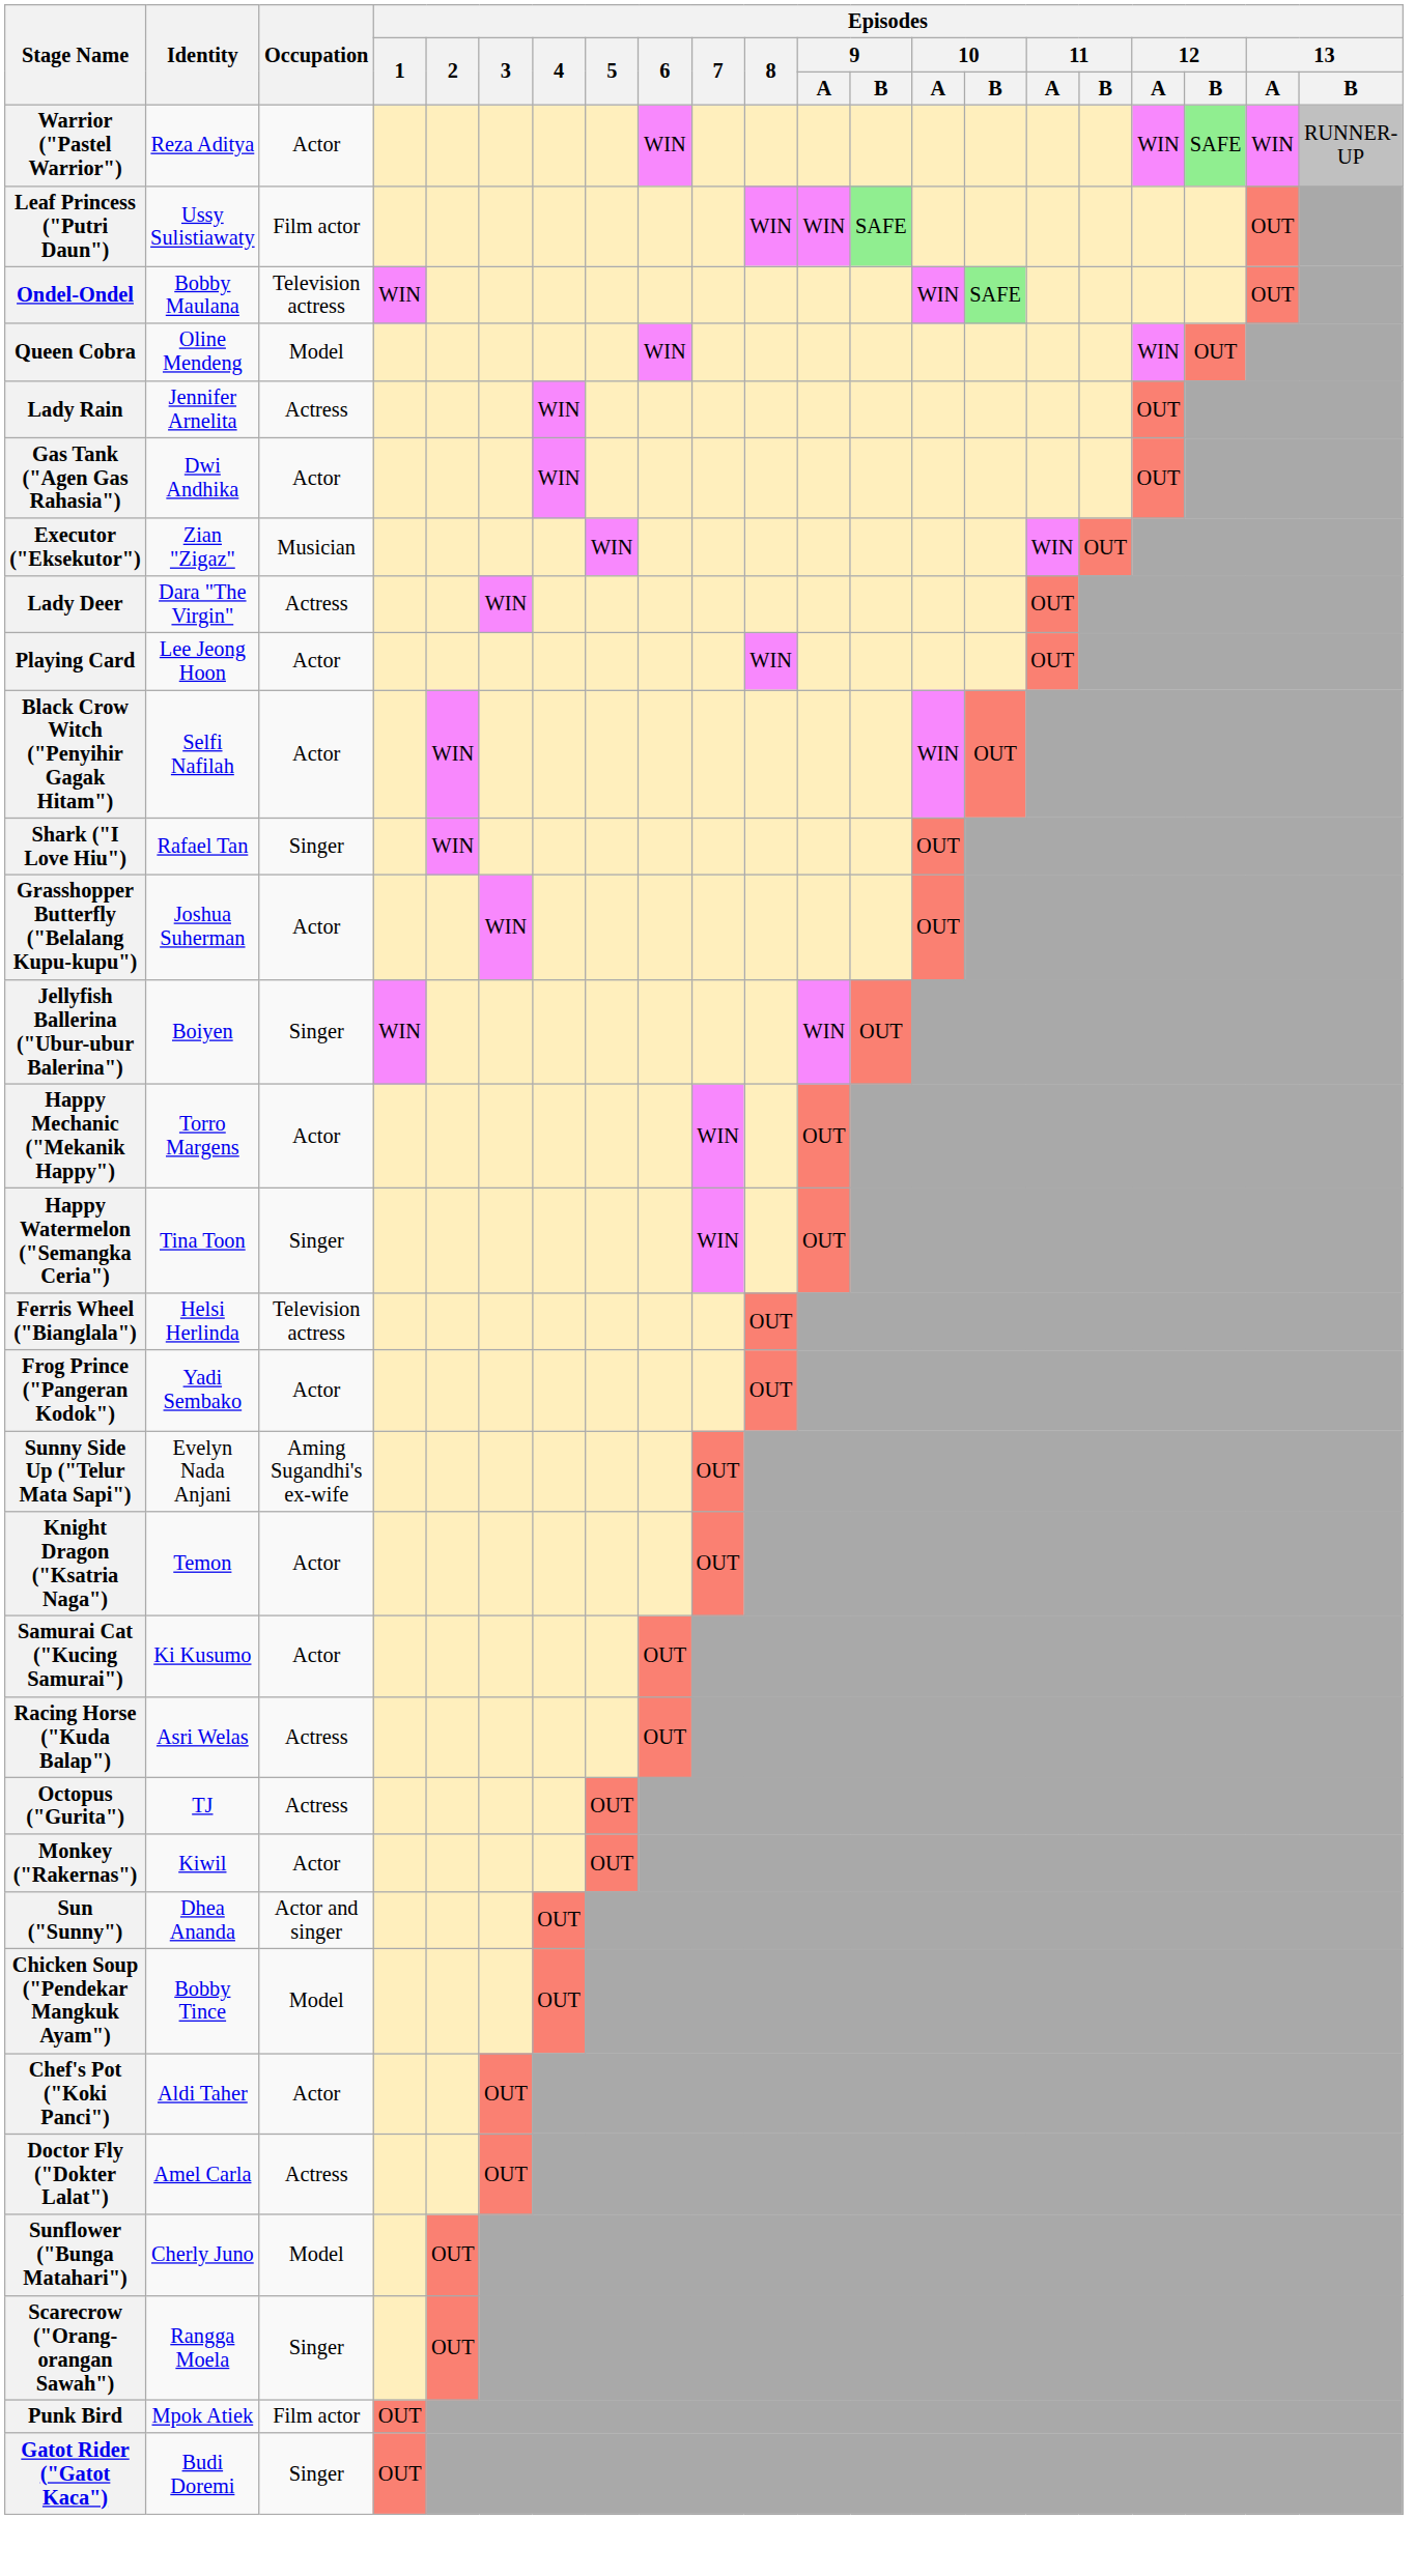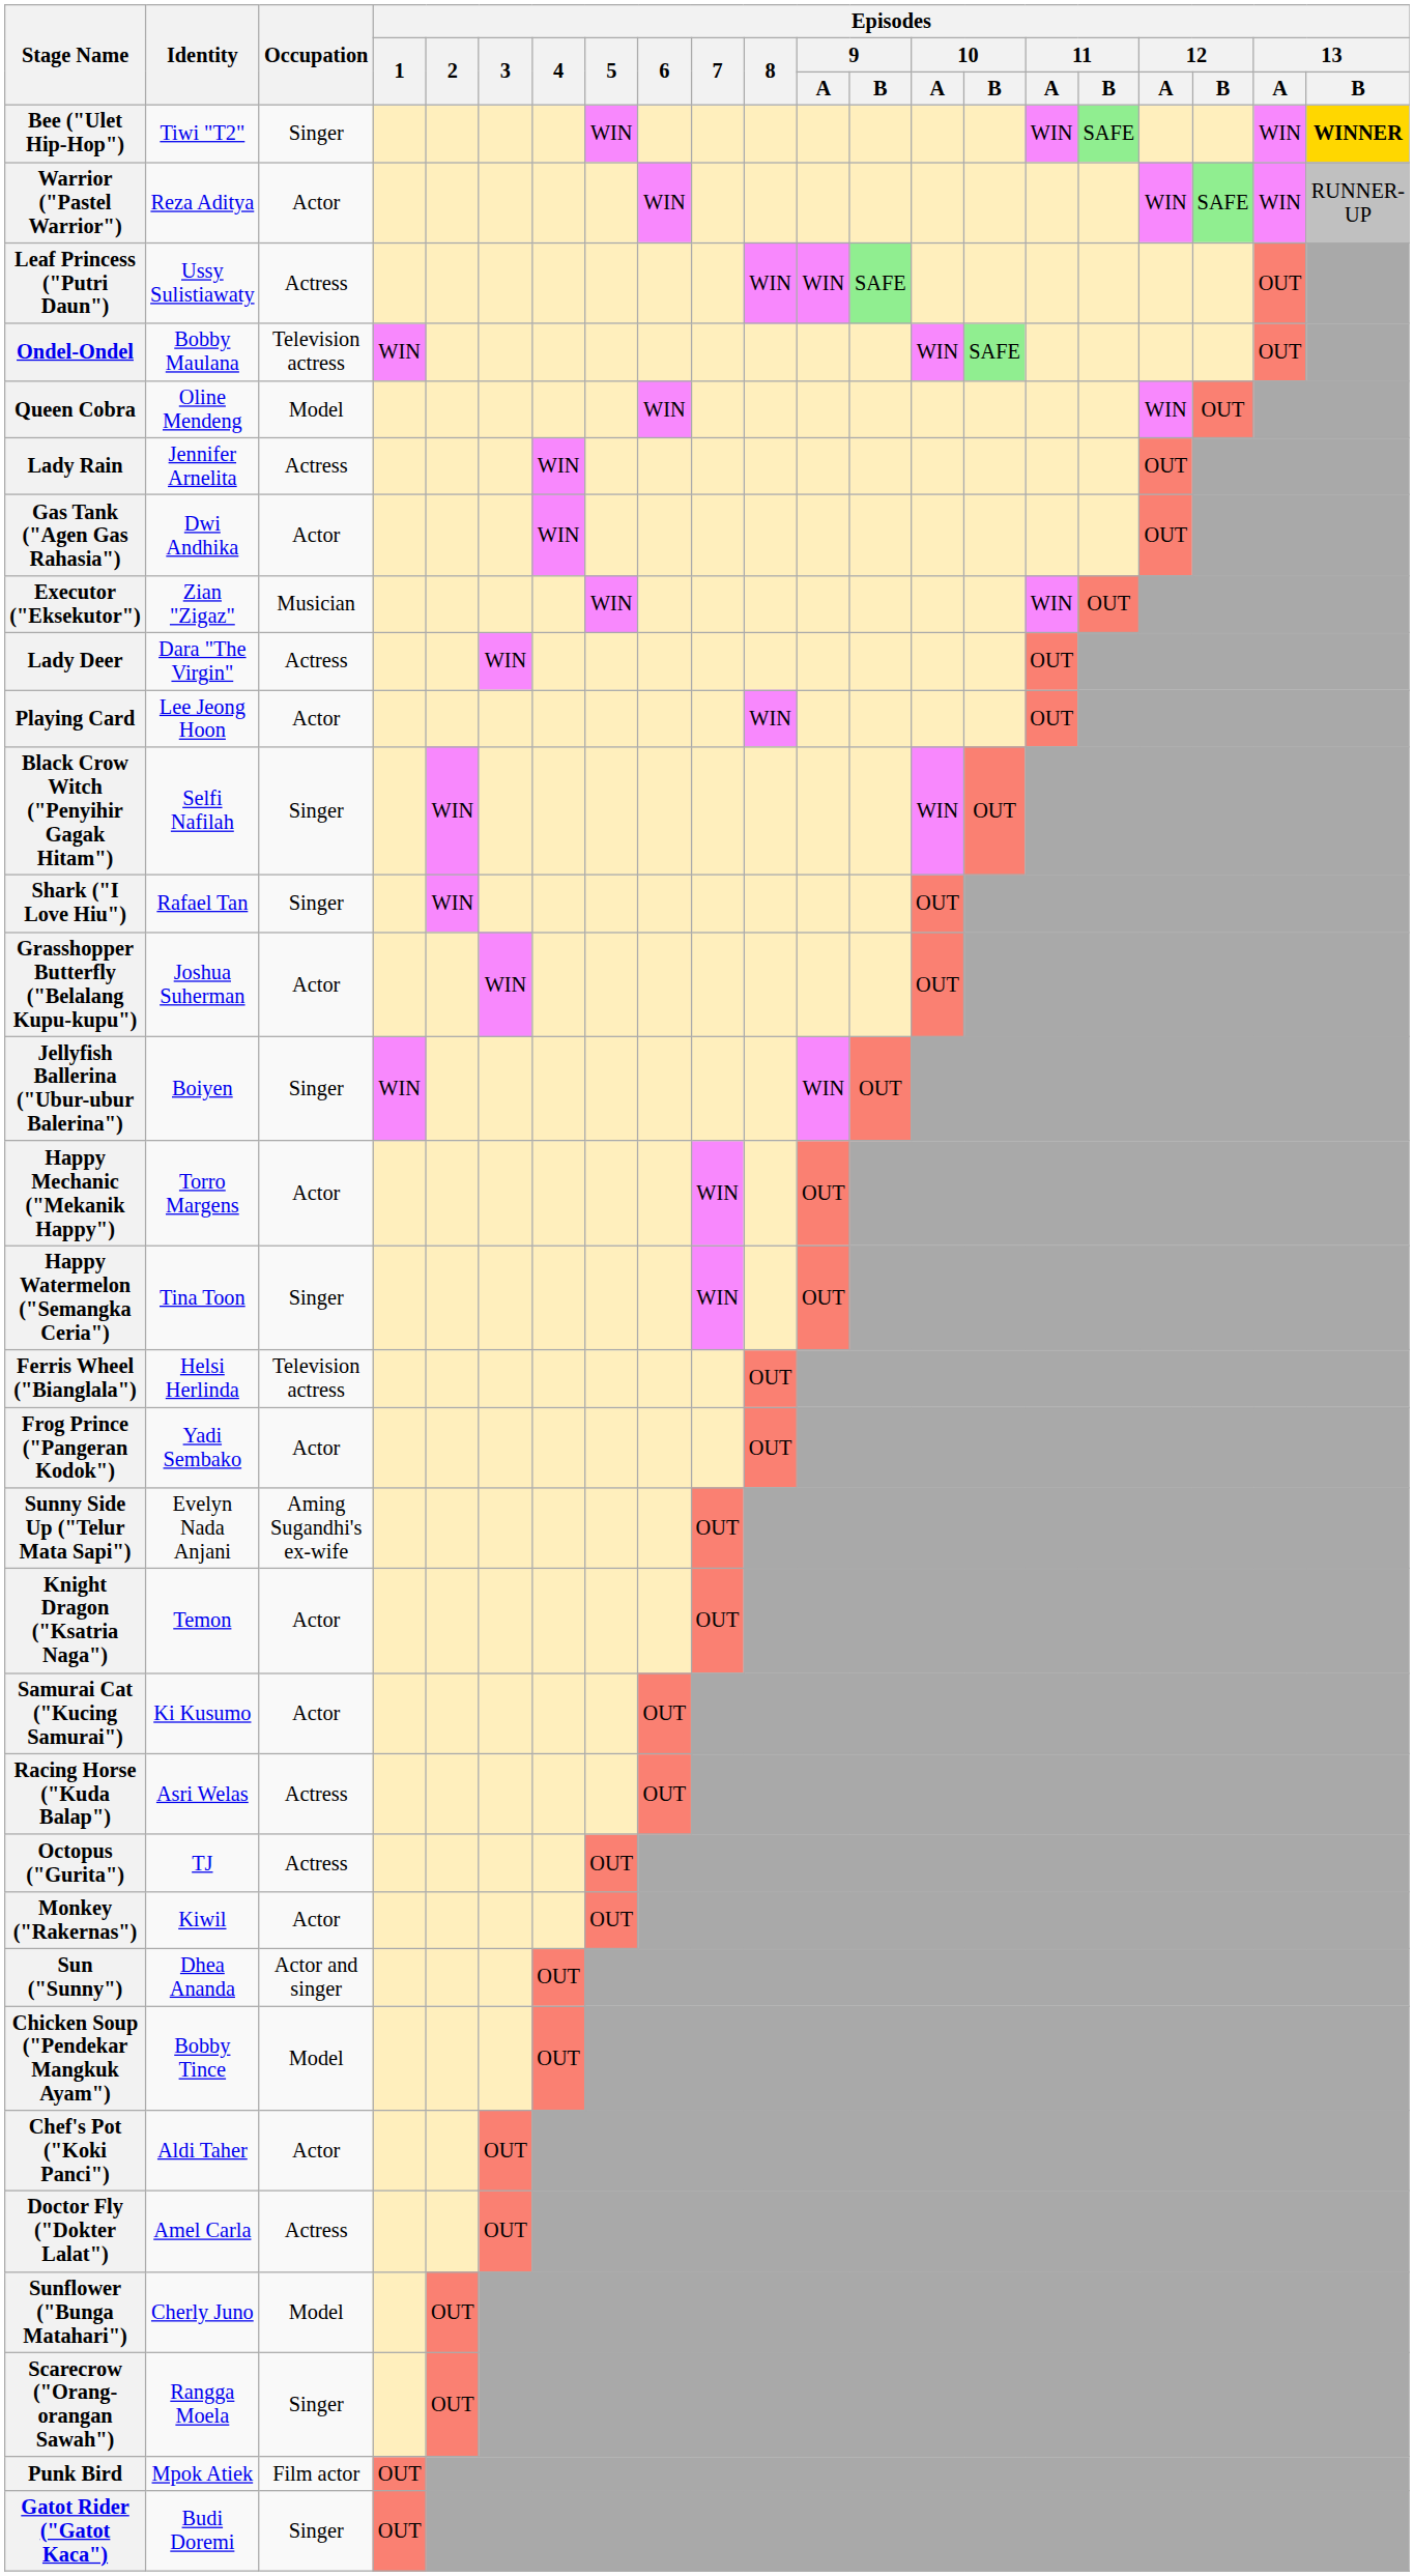+ row: Bee ("Ulet Hip-Hop") | Tiwi "T2" | Singer | WIN | WIN | SAFE | WIN | WINNER
Leaf Princess ("Putri Daun") | Occupation: Film actor -> Actress
Black Crow Witch ("Penyihir Gagak Hitam") | Occupation: Actor -> Singer
